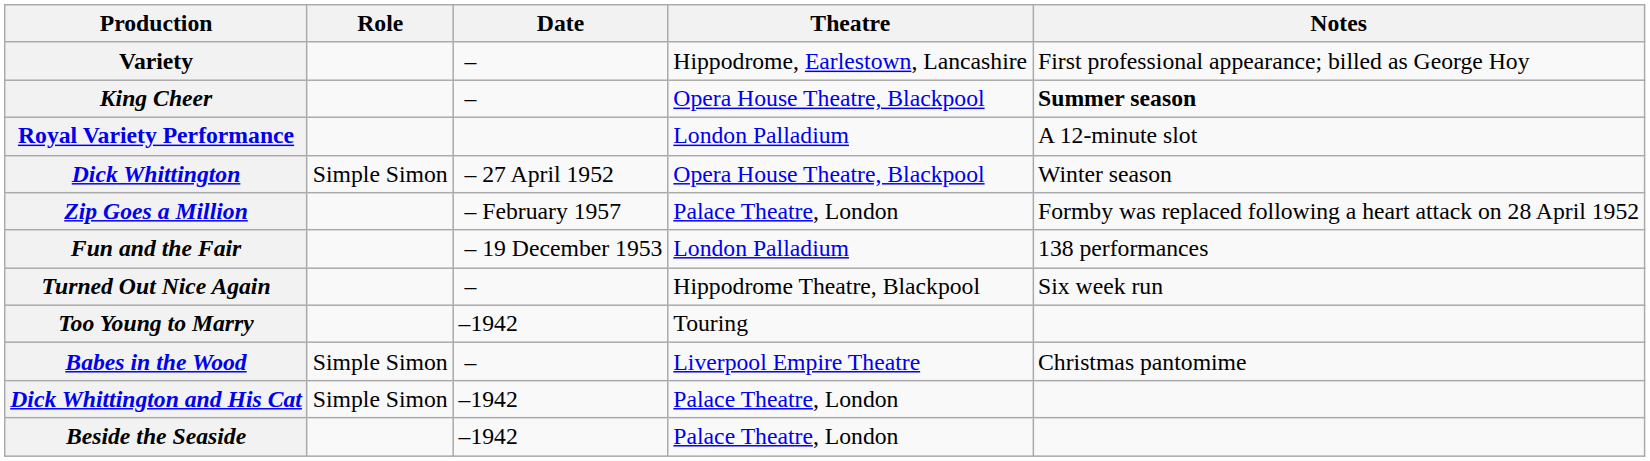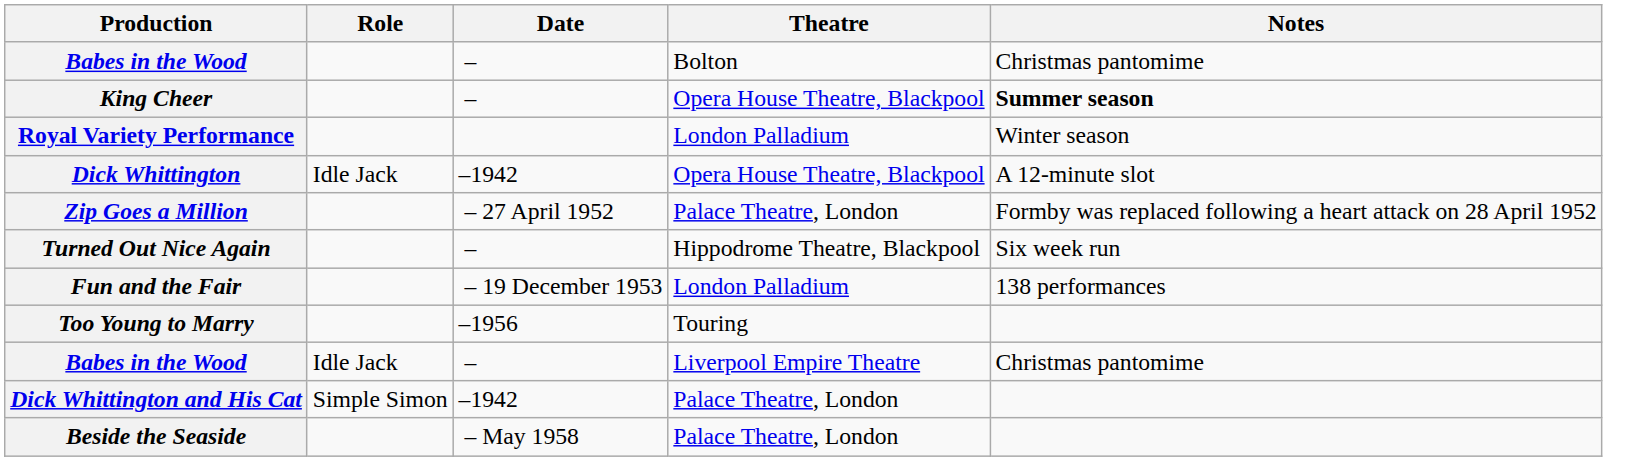- row: Variety | – | Hippodrome, Earlestown, Lancashire | First professional appearance; billed as George Hoy
+ row: Babes in the Wood | – | Bolton | Christmas pantomime
Royal Variety Performance | Notes: A 12-minute slot -> Winter season
Dick Whittington | Role: Simple Simon -> Idle Jack
Dick Whittington | Date: – 27 April 1952 -> –1942
Dick Whittington | Notes: Winter season -> A 12-minute slot
Zip Goes a Million | Date: – February 1957 -> – 27 April 1952
rows swapped: Fun and the Fair <-> Turned Out Nice Again
Too Young to Marry | Date: –1942 -> –1956
Babes in the Wood / Liverpool Empire Theatre | Role: Simple Simon -> Idle Jack
Beside the Seaside | Date: –1942 -> – May 1958
